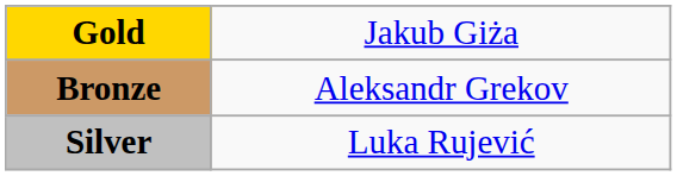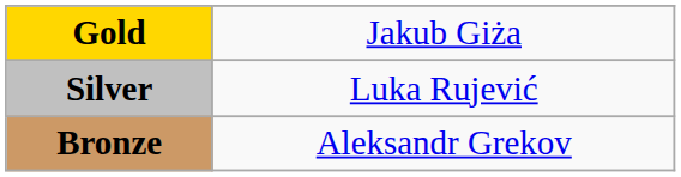rows swapped: Silver <-> Bronze
